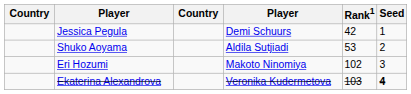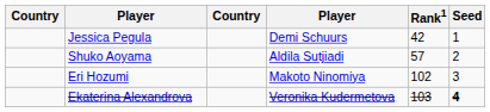Shuko Aoyama | Rank1: 53 -> 57
